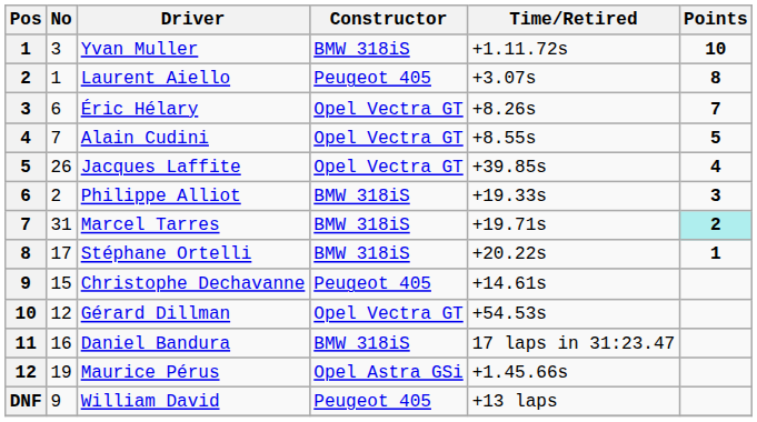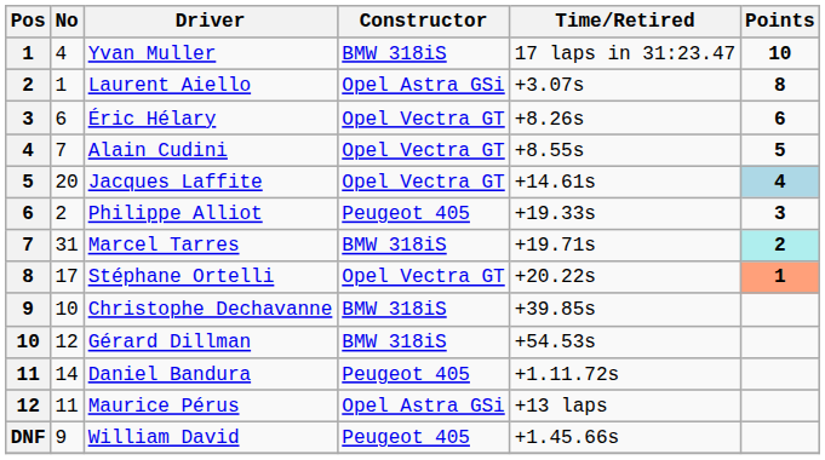Yvan Muller | No: 3 -> 4
Yvan Muller | Time/Retired: +1.11.72s -> 17 laps in 31:23.47
Laurent Aiello | Constructor: Peugeot 405 -> Opel Astra GSi
Éric Hélary | Points: 7 -> 6
Jacques Laffite | No: 26 -> 20
Jacques Laffite | Time/Retired: +39.85s -> +14.61s
Jacques Laffite | Points: no background -> lightblue background
Philippe Alliot | Constructor: BMW 318iS -> Peugeot 405
Stéphane Ortelli | Constructor: BMW 318iS -> Opel Vectra GT
Stéphane Ortelli | Points: no background -> lightsalmon background
Christophe Dechavanne | No: 15 -> 10
Christophe Dechavanne | Constructor: Peugeot 405 -> BMW 318iS
Christophe Dechavanne | Time/Retired: +14.61s -> +39.85s
Gérard Dillman | Constructor: Opel Vectra GT -> BMW 318iS
Daniel Bandura | No: 16 -> 14
Daniel Bandura | Constructor: BMW 318iS -> Peugeot 405
Daniel Bandura | Time/Retired: 17 laps in 31:23.47 -> +1.11.72s
Maurice Pérus | No: 19 -> 11
Maurice Pérus | Time/Retired: +1.45.66s -> +13 laps
William David | Time/Retired: +13 laps -> +1.45.66s
